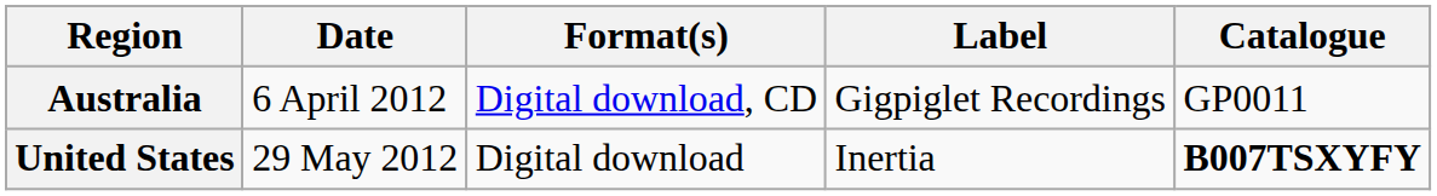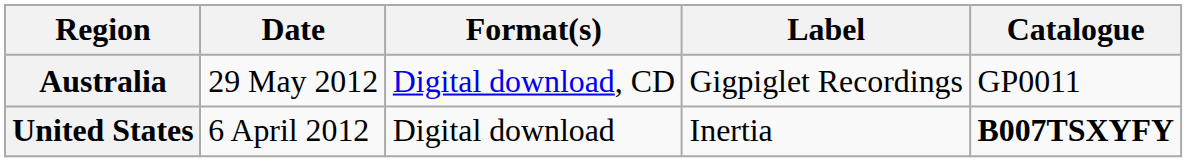Australia | Date: 6 April 2012 -> 29 May 2012
United States | Date: 29 May 2012 -> 6 April 2012
